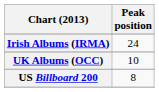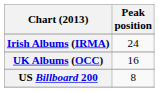UK Albums (OCC) | Peak position: 10 -> 16
